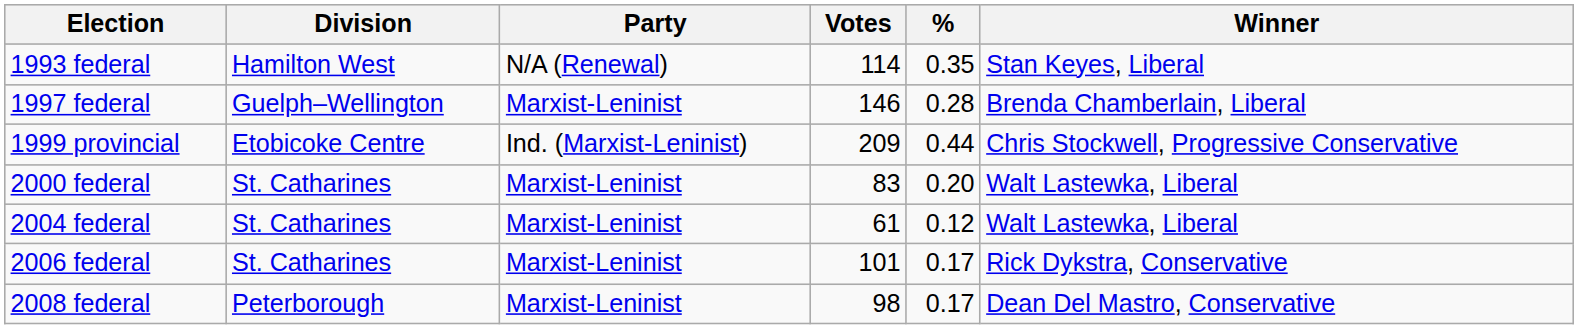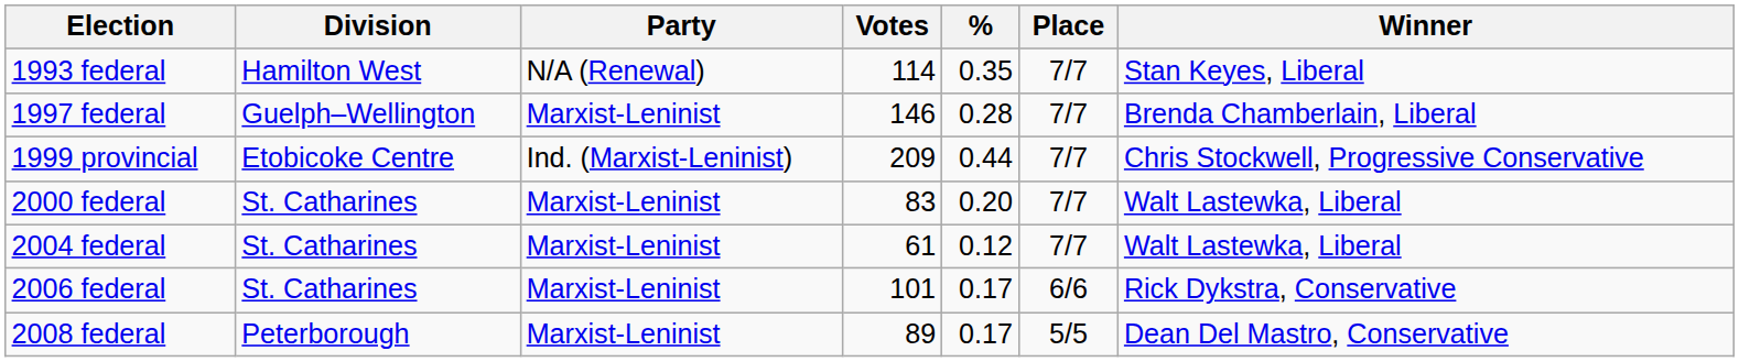+ column: Place | 7/7 | 7/7 | 7/7 | 7/7 | 7/7 | 6/6 | 5/5
2008 federal | Votes: 98 -> 89
